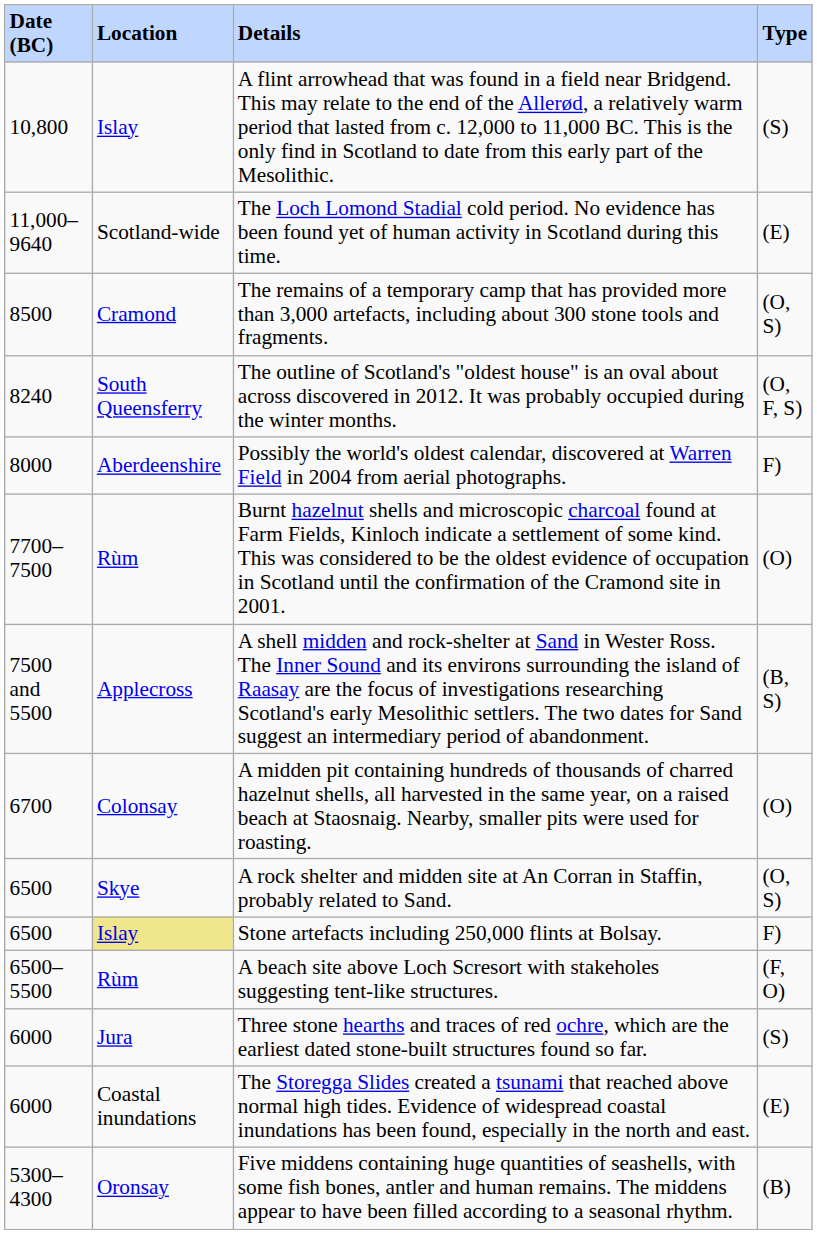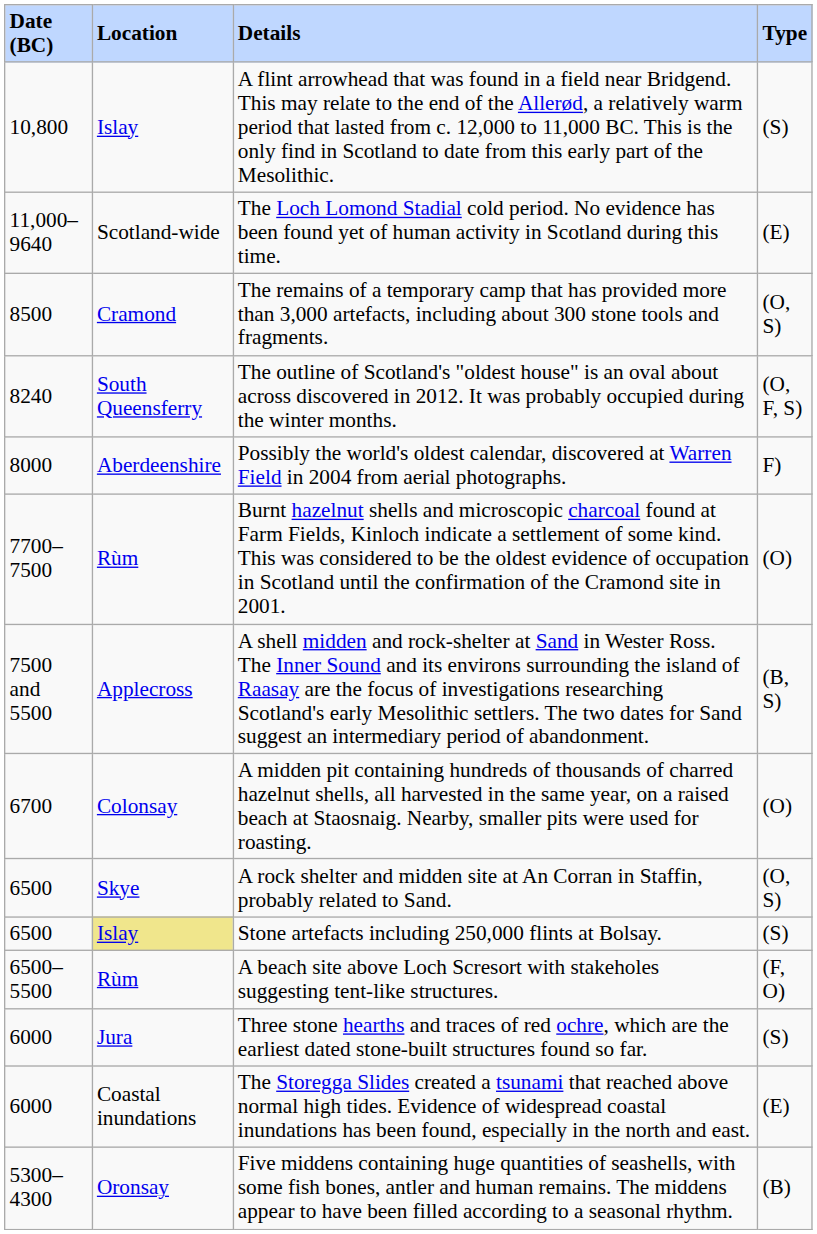Stone artefacts including 250,000 flints at Bolsay. | Type: F) -> (S)
